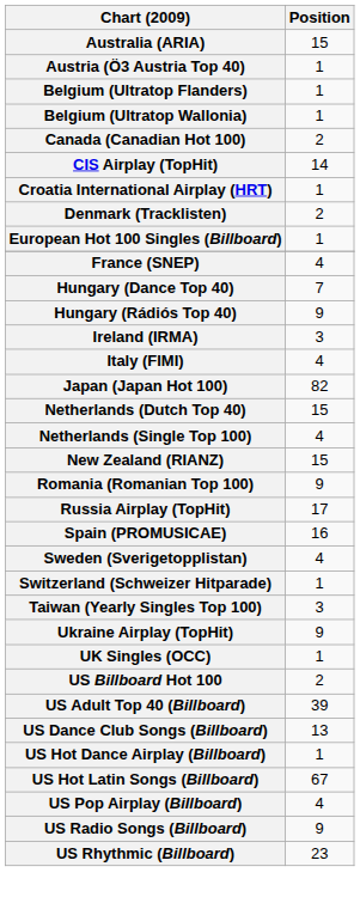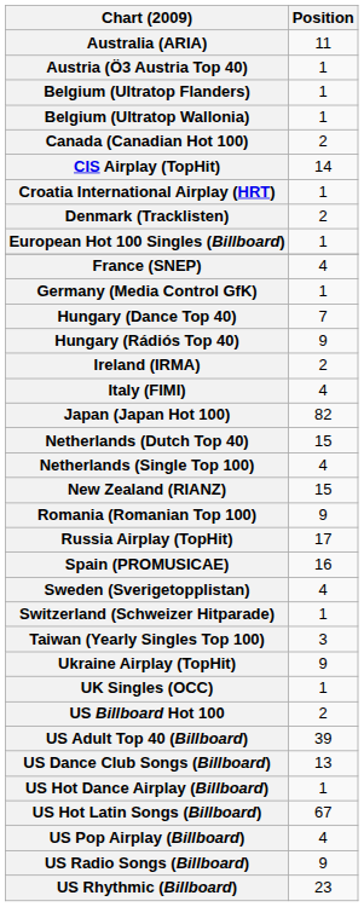Australia (ARIA) | Position: 15 -> 11
+ row: Germany (Media Control GfK) | 1
Ireland (IRMA) | Position: 3 -> 2
